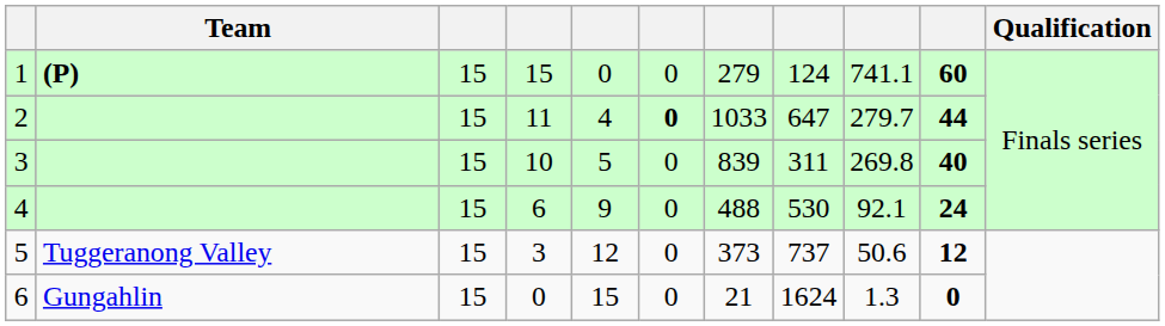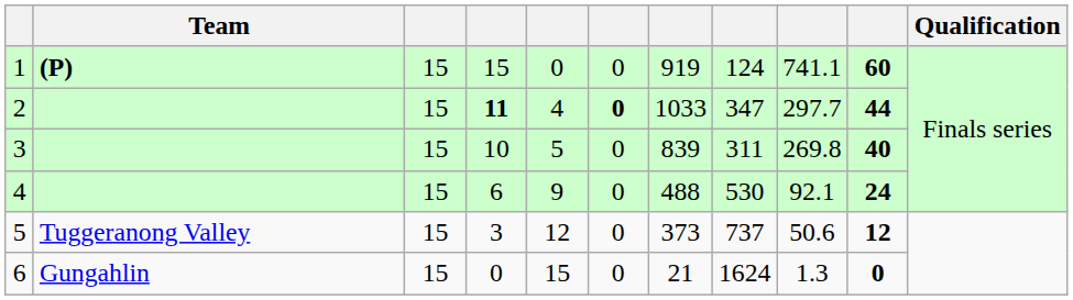1 | column 7: 279 -> 919
2 | column 4: normal -> bold
2 | column 8: 647 -> 347
2 | column 9: 279.7 -> 297.7
